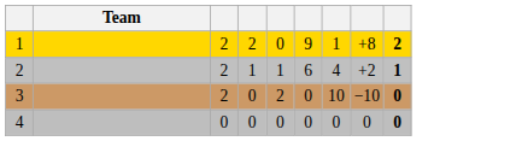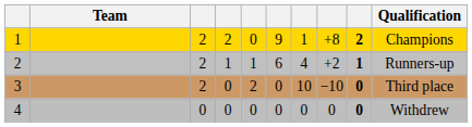+ column: Qualification | Champions | Runners-up | Third place | Withdrew
